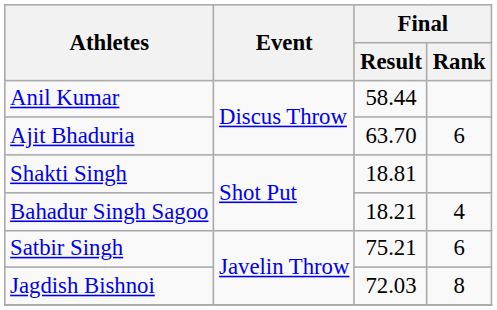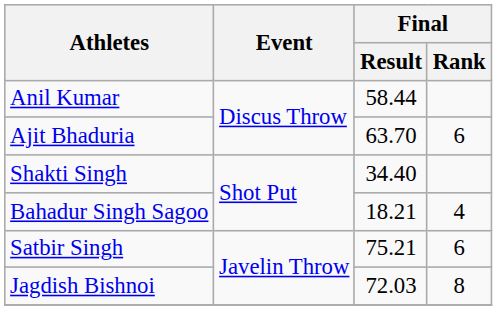Shakti Singh | Final / Result: 18.81 -> 34.40
